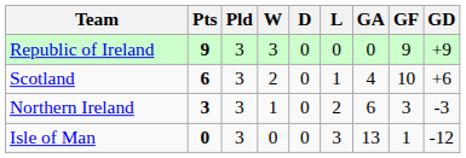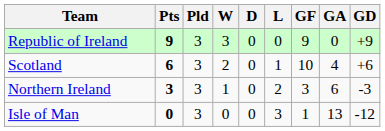columns swapped: GF <-> GA
